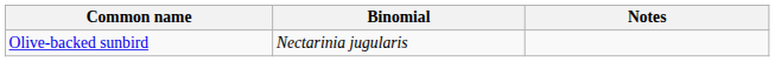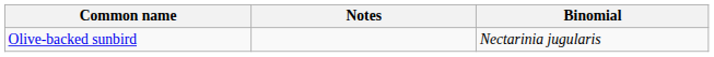columns swapped: Binomial <-> Notes
